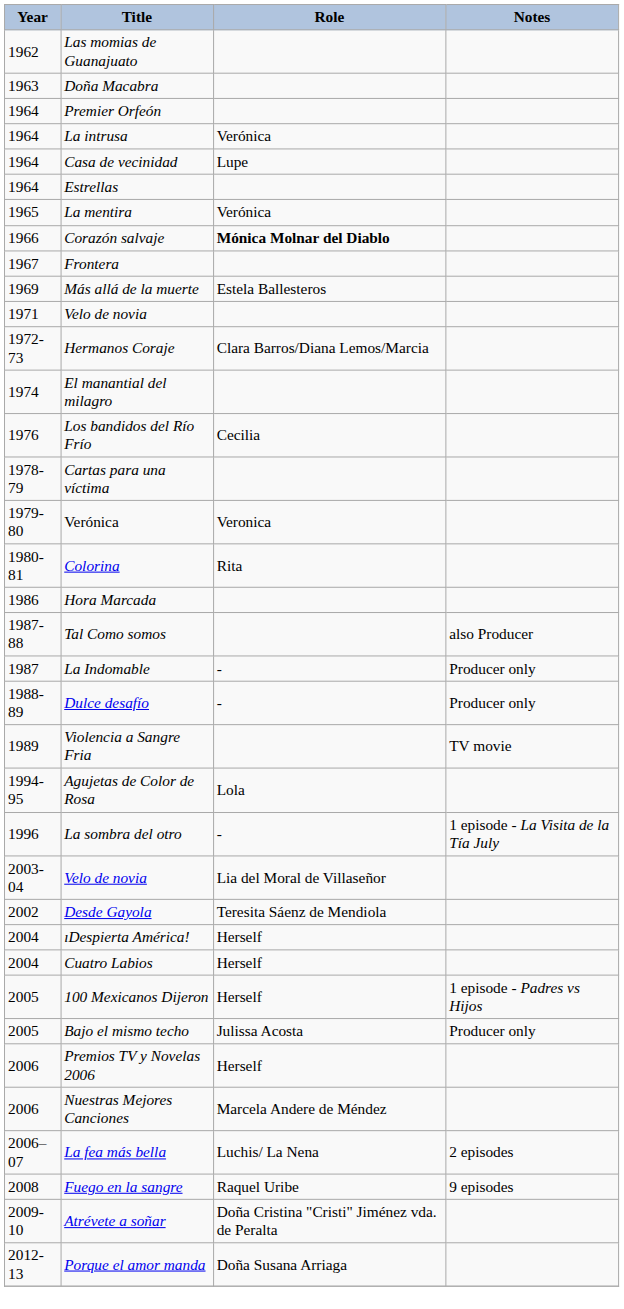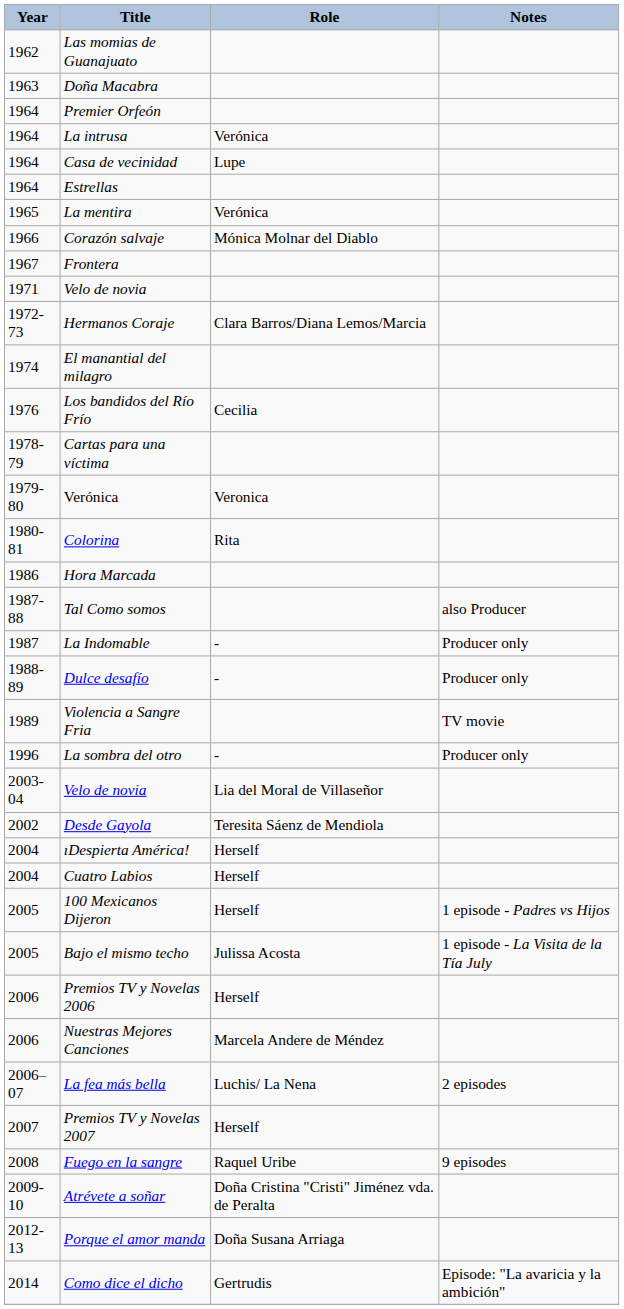Corazón salvaje | Role: bold -> normal
- row: 1969 | Más allá de la muerte | Estela Ballesteros
- row: 1994-95 | Agujetas de Color de Rosa | Lola
La sombra del otro | Notes: 1 episode - La Visita de la Tía July -> Producer only
Bajo el mismo techo | Notes: Producer only -> 1 episode - La Visita de la Tía July
+ row: 2007 | Premios TV y Novelas 2007 | Herself
+ row: 2014 | Como dice el dicho | Gertrudis | Episode: "La avaricia y la ambición"
